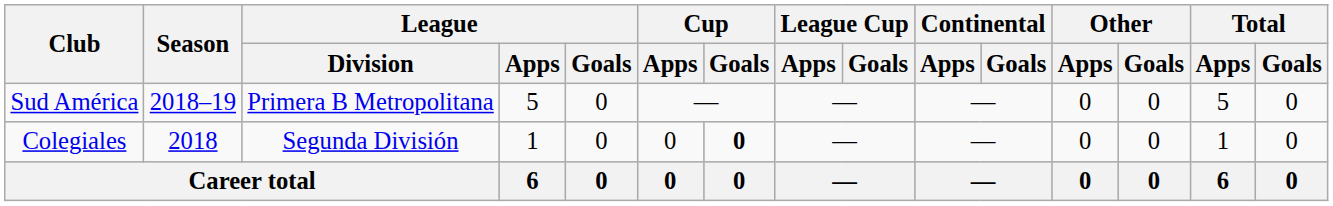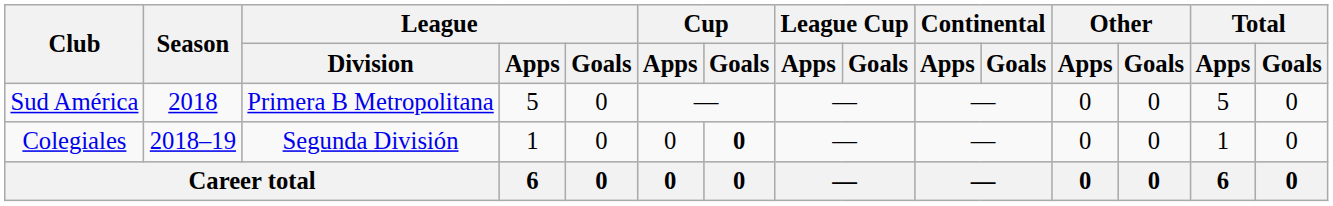Sud América | Season: 2018–19 -> 2018
Colegiales | Season: 2018 -> 2018–19
